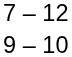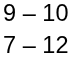rows swapped: 7 – 12 <-> 9 – 10
